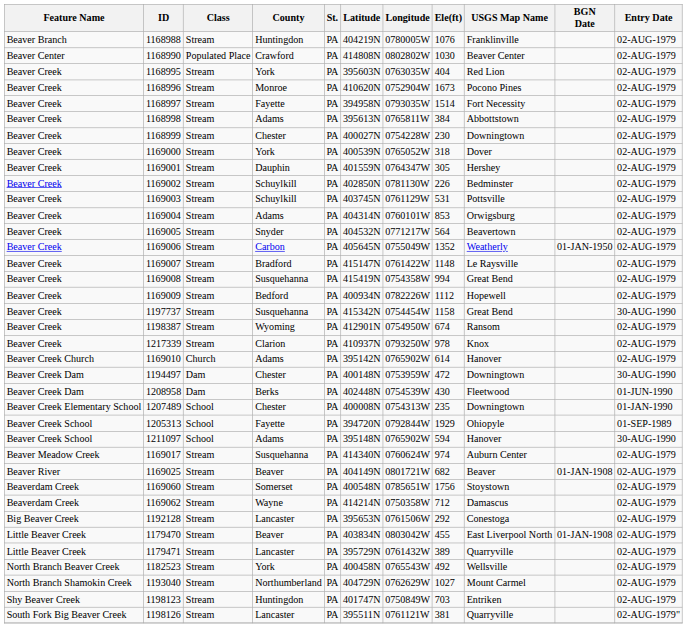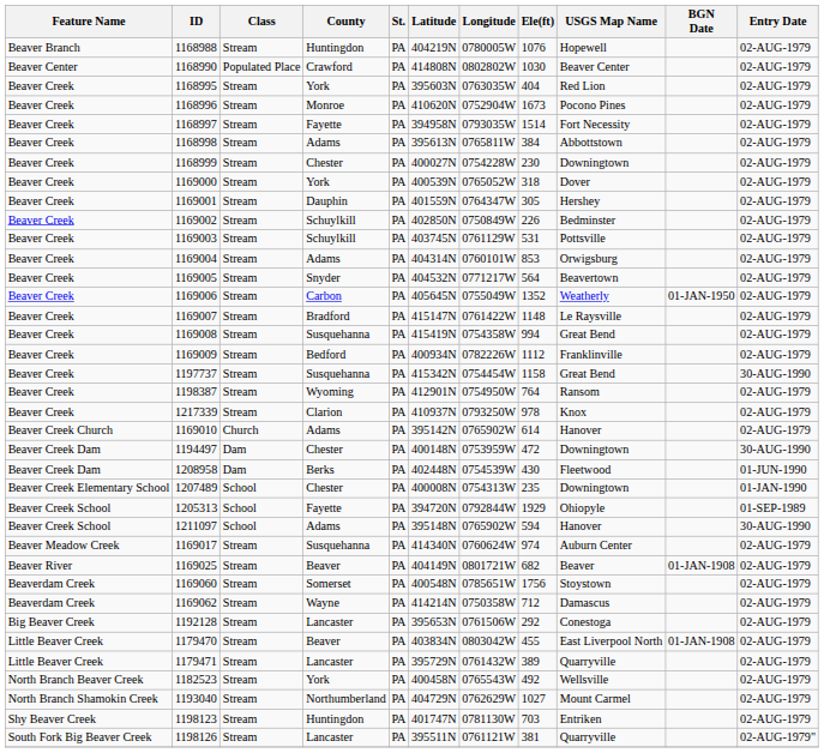1168988 | USGS Map Name: Franklinville -> Hopewell
1169002 | Longitude: 0781130W -> 0750849W
1169009 | USGS Map Name: Hopewell -> Franklinville
1198387 | Ele(ft): 674 -> 764
1198123 | Longitude: 0750849W -> 0781130W
